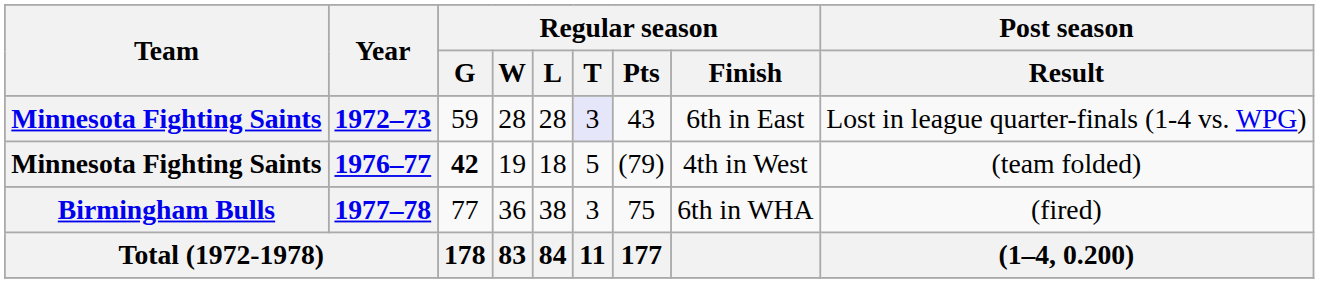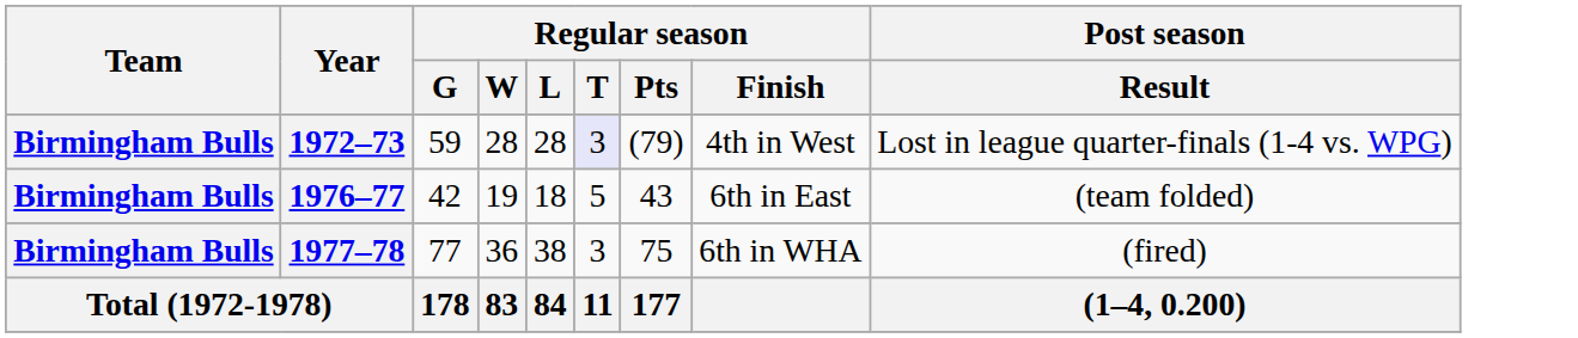1972–73 | Team: Minnesota Fighting Saints -> Birmingham Bulls
1972–73 | Regular season / Pts: 43 -> (79)
1972–73 | Regular season / Finish: 6th in East -> 4th in West
1976–77 | Team: Minnesota Fighting Saints -> Birmingham Bulls
1976–77 | Regular season / G: bold -> normal
1976–77 | Regular season / Pts: (79) -> 43
1976–77 | Regular season / Finish: 4th in West -> 6th in East
